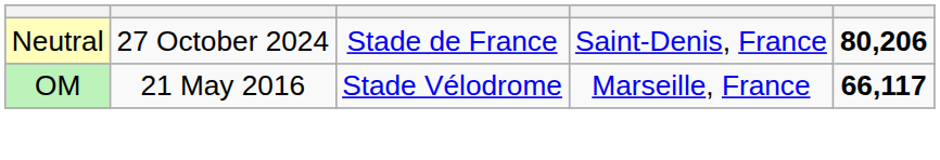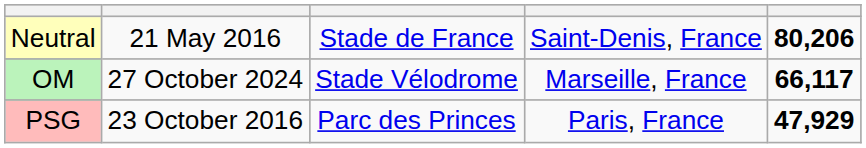Neutral | column 2: 27 October 2024 -> 21 May 2016
OM | column 2: 21 May 2016 -> 27 October 2024
+ row: PSG | 23 October 2016 | Parc des Princes | Paris, France | 47,929
